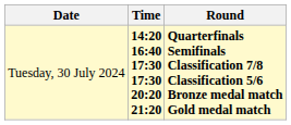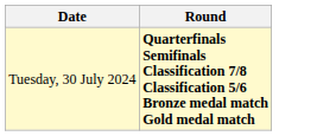- column: Time | 14:20 16:40 17:30 17:30 20:20 21:20
